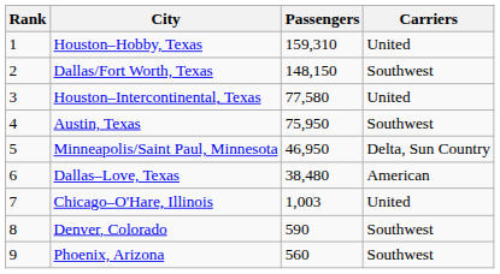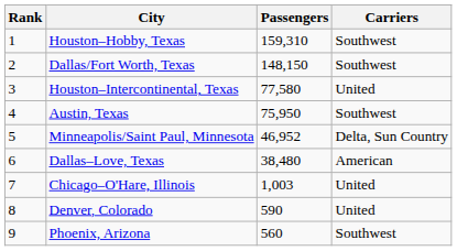Houston–Hobby, Texas | Carriers: United -> Southwest
Minneapolis/Saint Paul, Minnesota | Passengers: 46,950 -> 46,952
Denver, Colorado | Carriers: Southwest -> United
